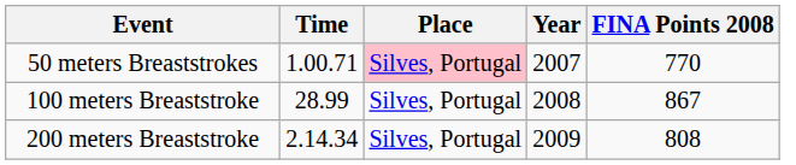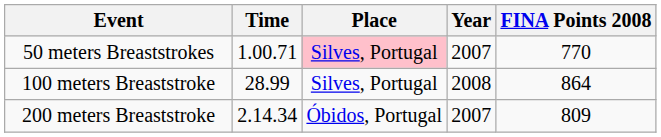100 meters Breaststroke | FINA Points 2008: 867 -> 864
200 meters Breaststroke | Place: Silves, Portugal -> Óbidos, Portugal
200 meters Breaststroke | Year: 2009 -> 2007
200 meters Breaststroke | FINA Points 2008: 808 -> 809
